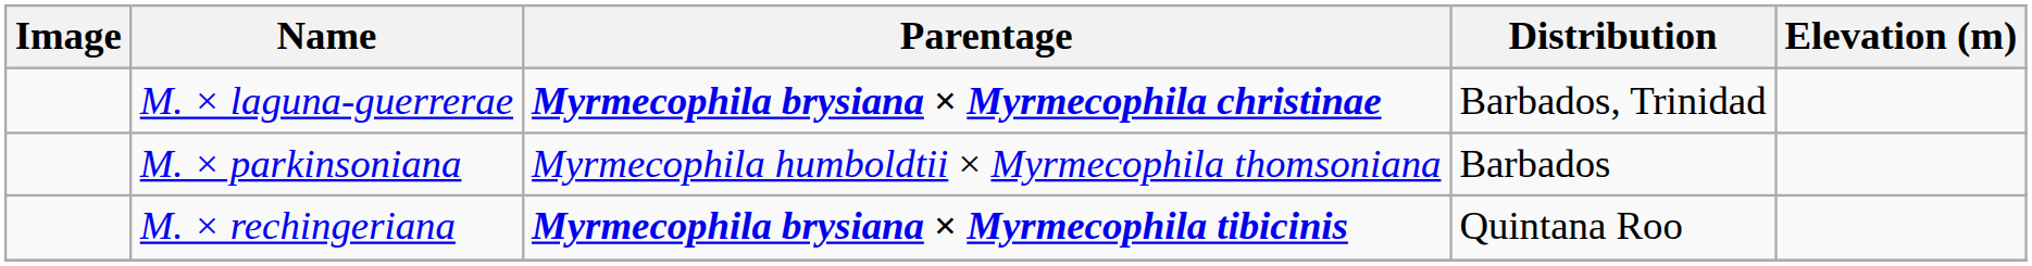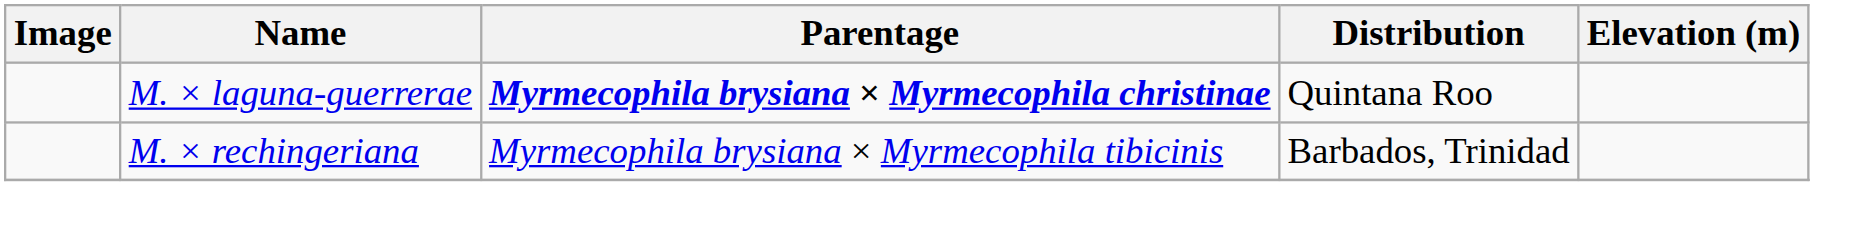M. × laguna-guerrerae | Distribution: Barbados, Trinidad -> Quintana Roo
- row: M. × parkinsoniana | Myrmecophila humboldtii × Myrmecophila thomsoniana | Barbados
M. × rechingeriana | Parentage: bold -> normal
M. × rechingeriana | Distribution: Quintana Roo -> Barbados, Trinidad
